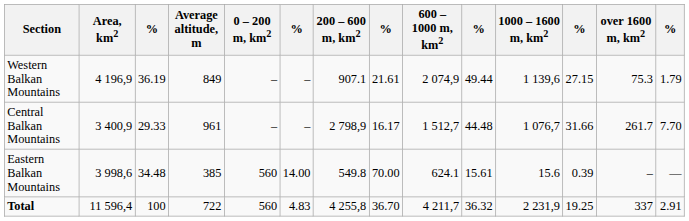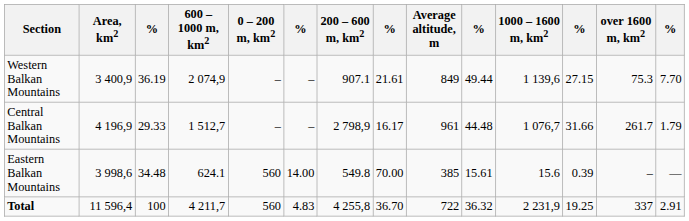columns swapped: Average altitude, m <-> 600 – 1000 m, km2
Western Balkan Mountains | Area, km2: 4 196,9 -> 3 400,9
Western Balkan Mountains | column 14: 1.79 -> 7.70
Central Balkan Mountains | Area, km2: 3 400,9 -> 4 196,9
Central Balkan Mountains | column 14: 7.70 -> 1.79
